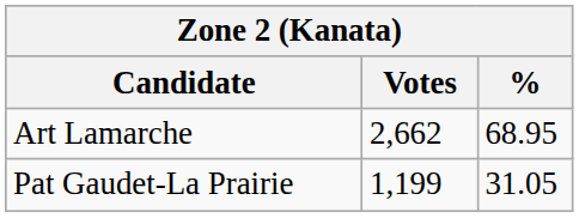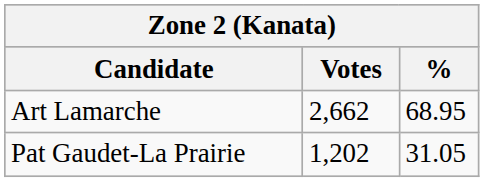Pat Gaudet-La Prairie | Votes: 1,199 -> 1,202
